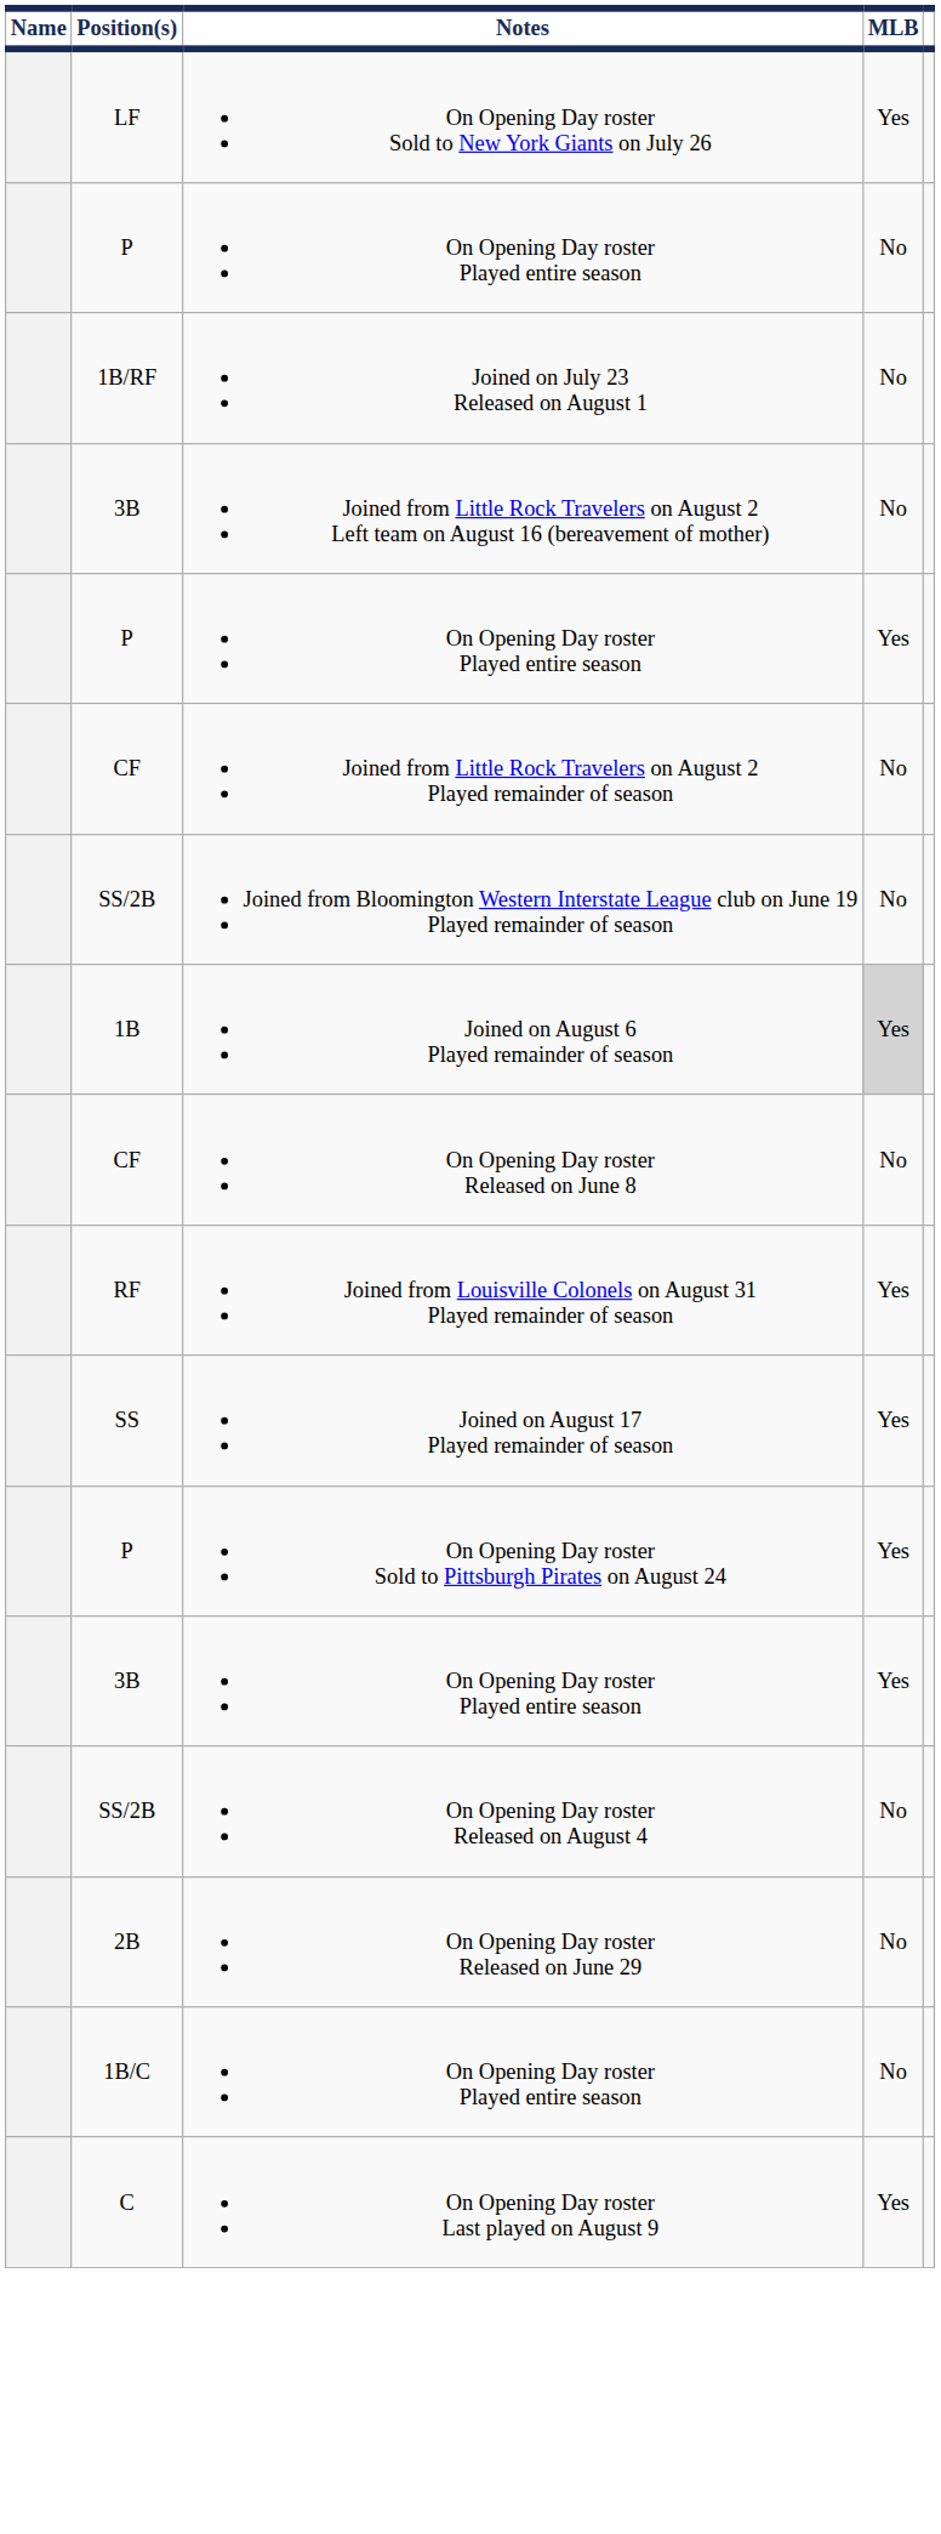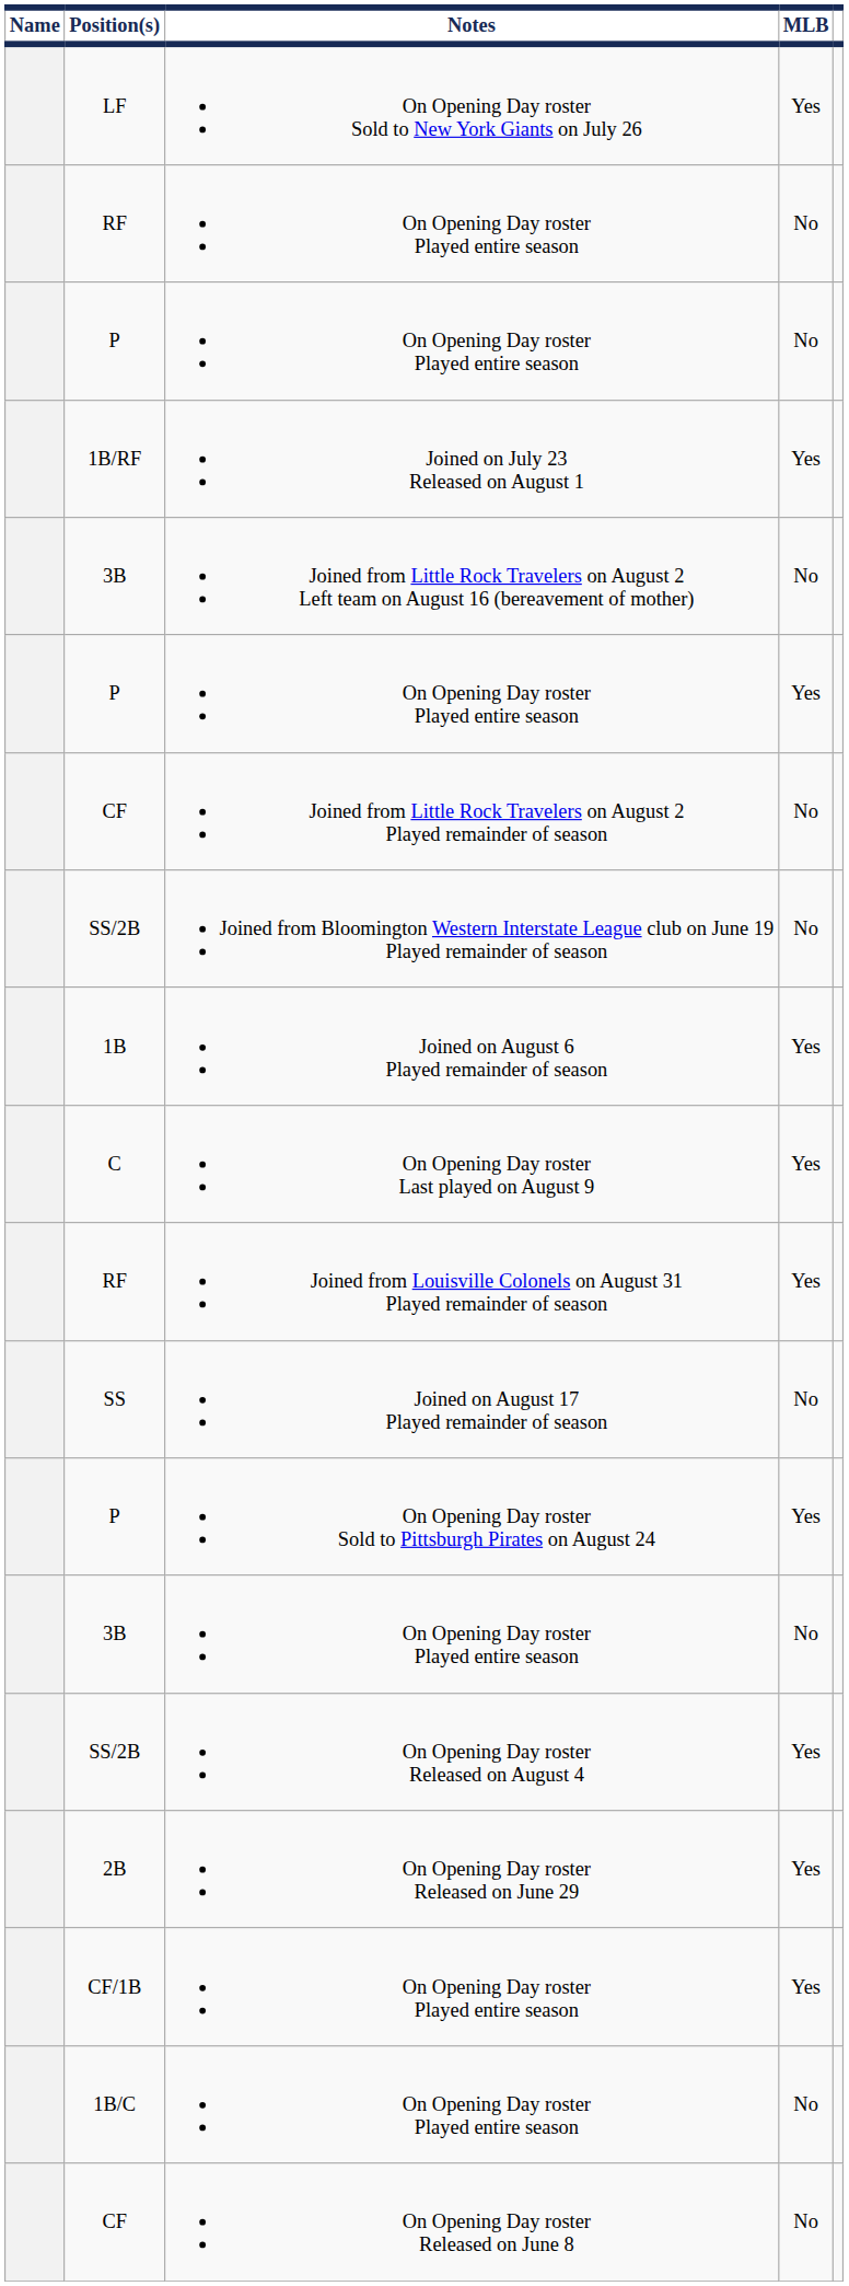+ row: RF | On Opening Day roster Played entire season | No
Joined on July 23 Released on August 1 | MLB: No -> Yes
Joined on August 6 Played remainder of season | MLB: lightgrey background -> no background
rows swapped: On Opening Day roster Released on June 8 <-> On Opening Day roster Last played on August 9
Joined on August 17 Played remainder of season | MLB: Yes -> No
3B / On Opening Day roster Played entire season | MLB: Yes -> No
On Opening Day roster Released on August 4 | MLB: No -> Yes
On Opening Day roster Released on June 29 | MLB: No -> Yes
+ row: CF/1B | On Opening Day roster Played entire season | Yes
